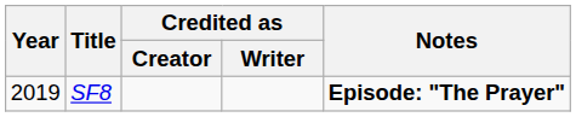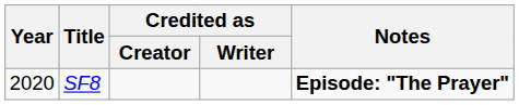SF8 | Year: 2019 -> 2020
